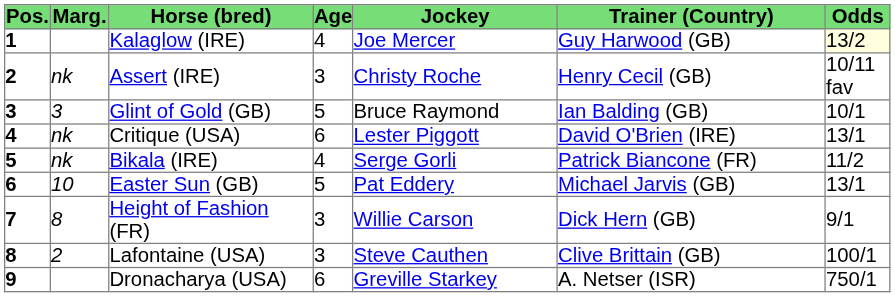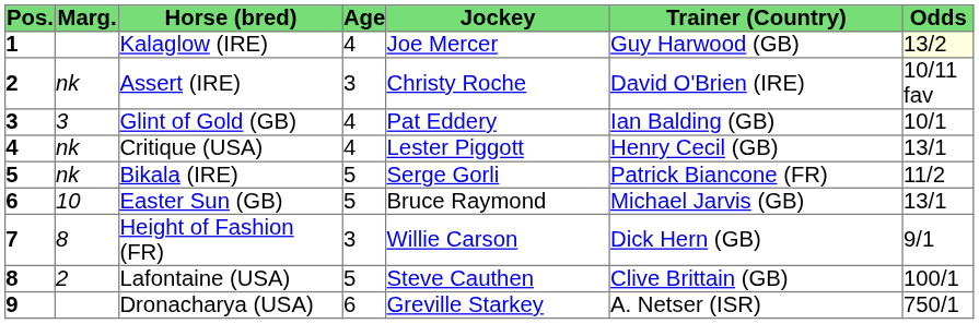Assert (IRE) | Trainer (Country): Henry Cecil (GB) -> David O'Brien (IRE)
Glint of Gold (GB) | Age: 5 -> 4
Glint of Gold (GB) | Jockey: Bruce Raymond -> Pat Eddery
Critique (USA) | Age: 6 -> 4
Critique (USA) | Trainer (Country): David O'Brien (IRE) -> Henry Cecil (GB)
Bikala (IRE) | Age: 4 -> 5
Easter Sun (GB) | Jockey: Pat Eddery -> Bruce Raymond
Lafontaine (USA) | Age: 3 -> 5
